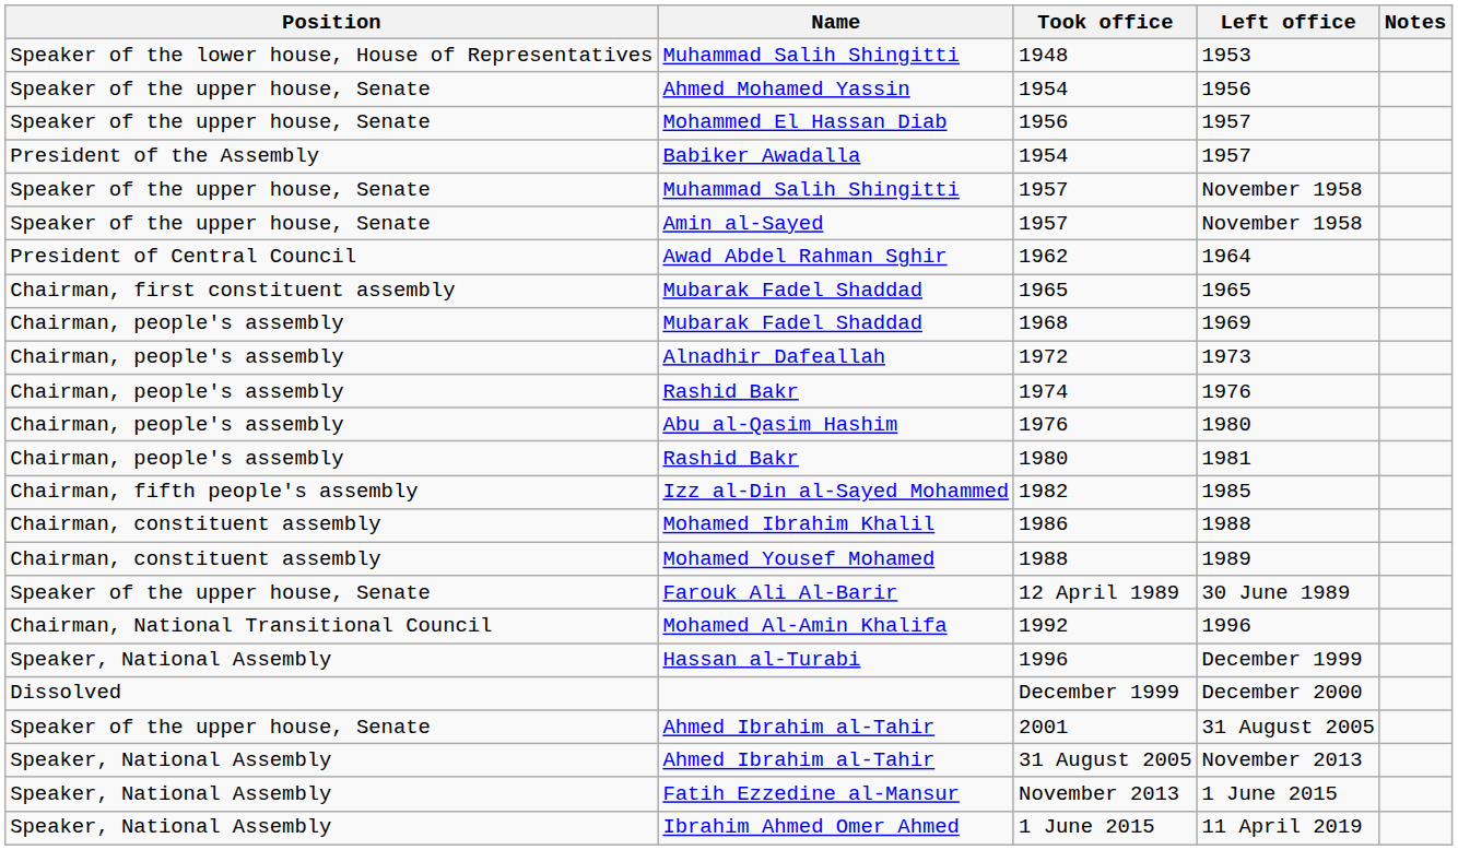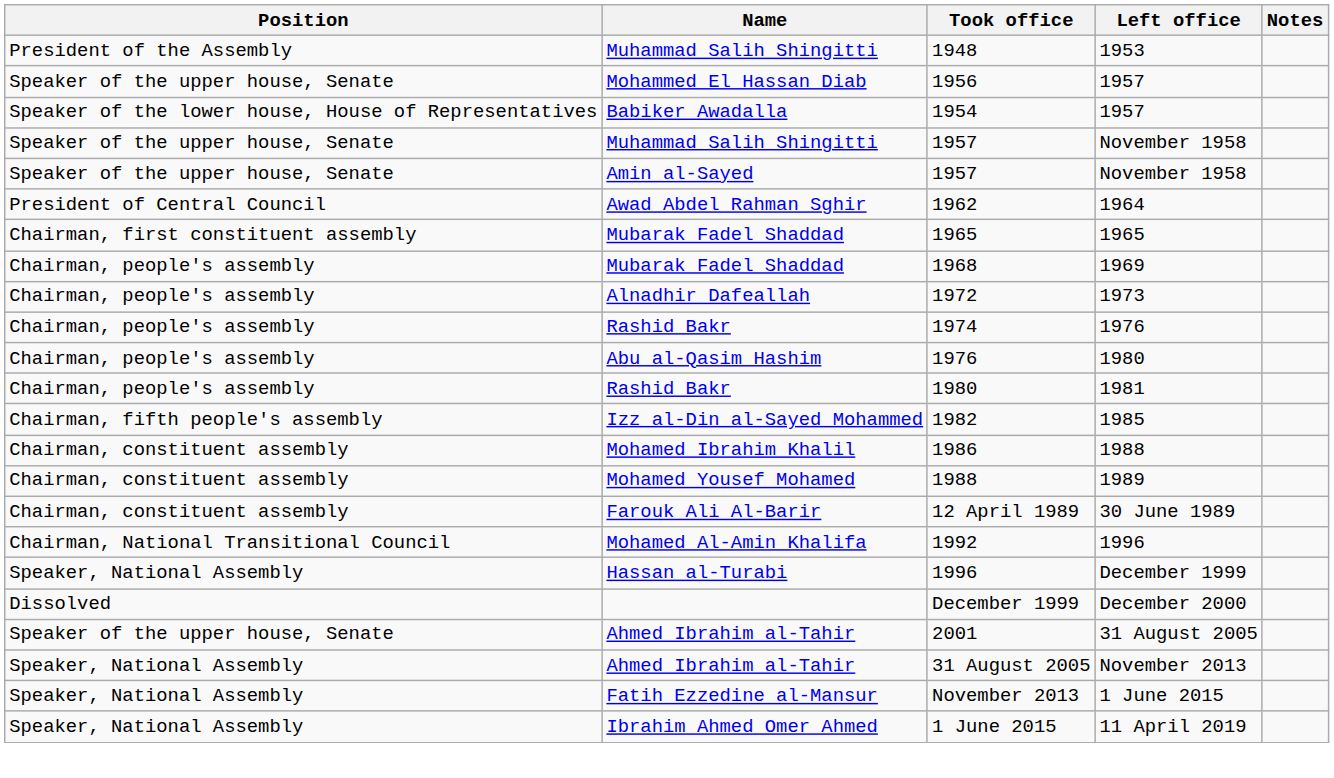1948 | Position: Speaker of the lower house, House of Representatives -> President of the Assembly
- row: Speaker of the upper house, Senate | Ahmed Mohamed Yassin | 1954 | 1956
Babiker Awadalla / 1954 | Position: President of the Assembly -> Speaker of the lower house, House of Representatives
12 April 1989 | Position: Speaker of the upper house, Senate -> Chairman, constituent assembly
